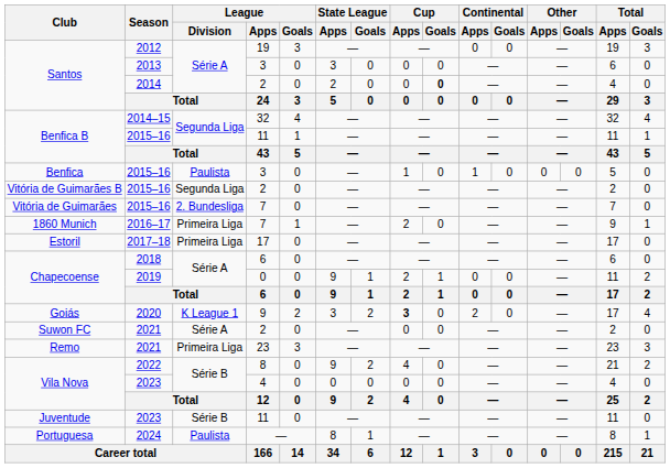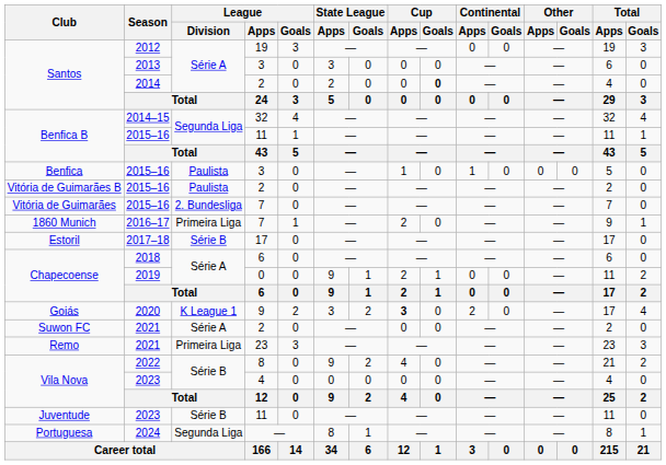Vitória de Guimarães B | League / Division: Segunda Liga -> Paulista
Estoril | League / Division: Primeira Liga -> Série B
Portuguesa | League / Division: Paulista -> Segunda Liga
